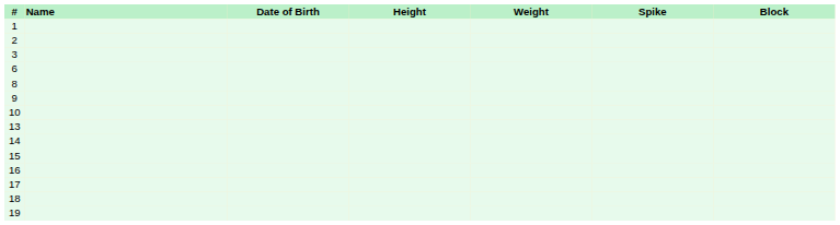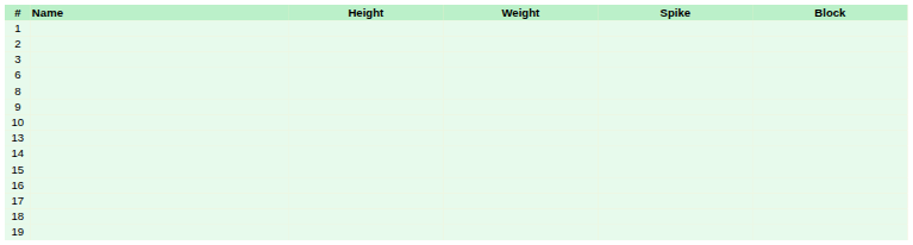- column: Date of Birth
